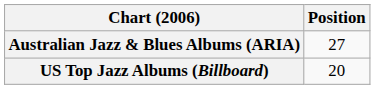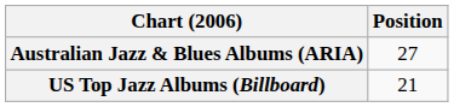US Top Jazz Albums (Billboard) | Position: 20 -> 21
